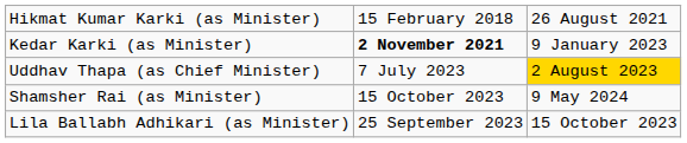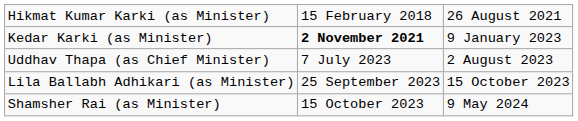Uddhav Thapa (as Chief Minister) | column 3: gold background -> no background
rows swapped: Lila Ballabh Adhikari (as Minister) <-> Shamsher Rai (as Minister)
